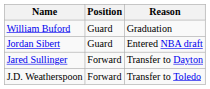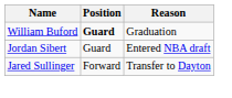William Buford | Position: normal -> bold
- row: J.D. Weatherspoon | Forward | Transfer to Toledo
